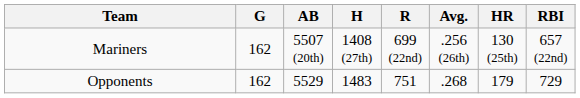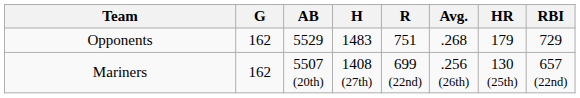rows swapped: Mariners <-> Opponents
